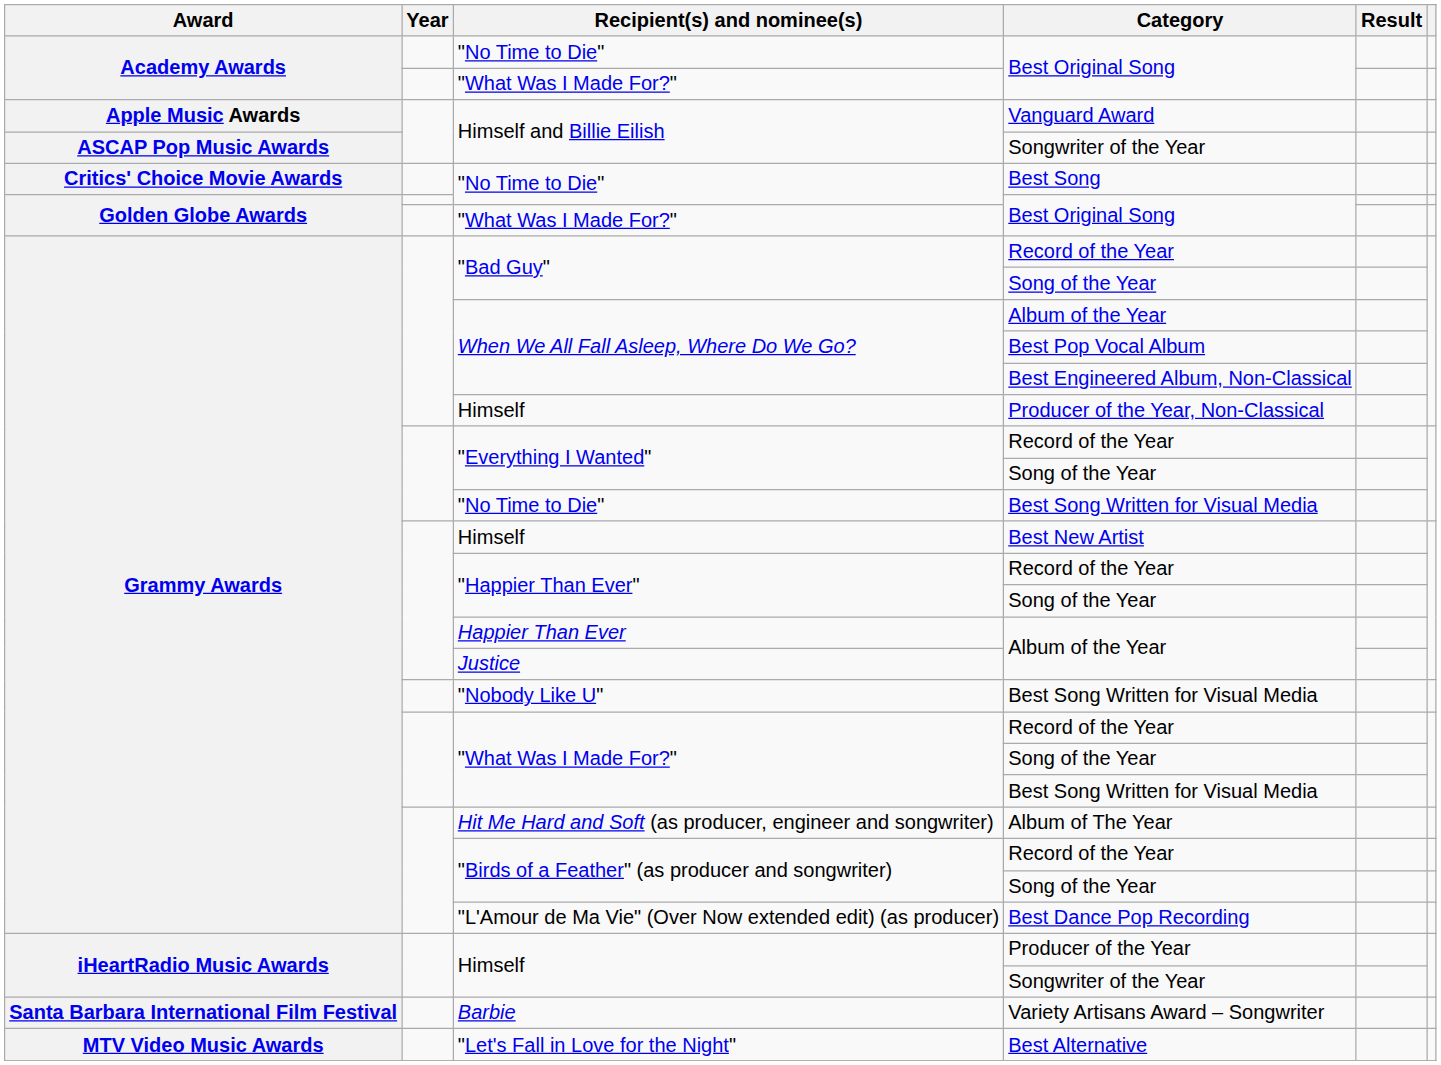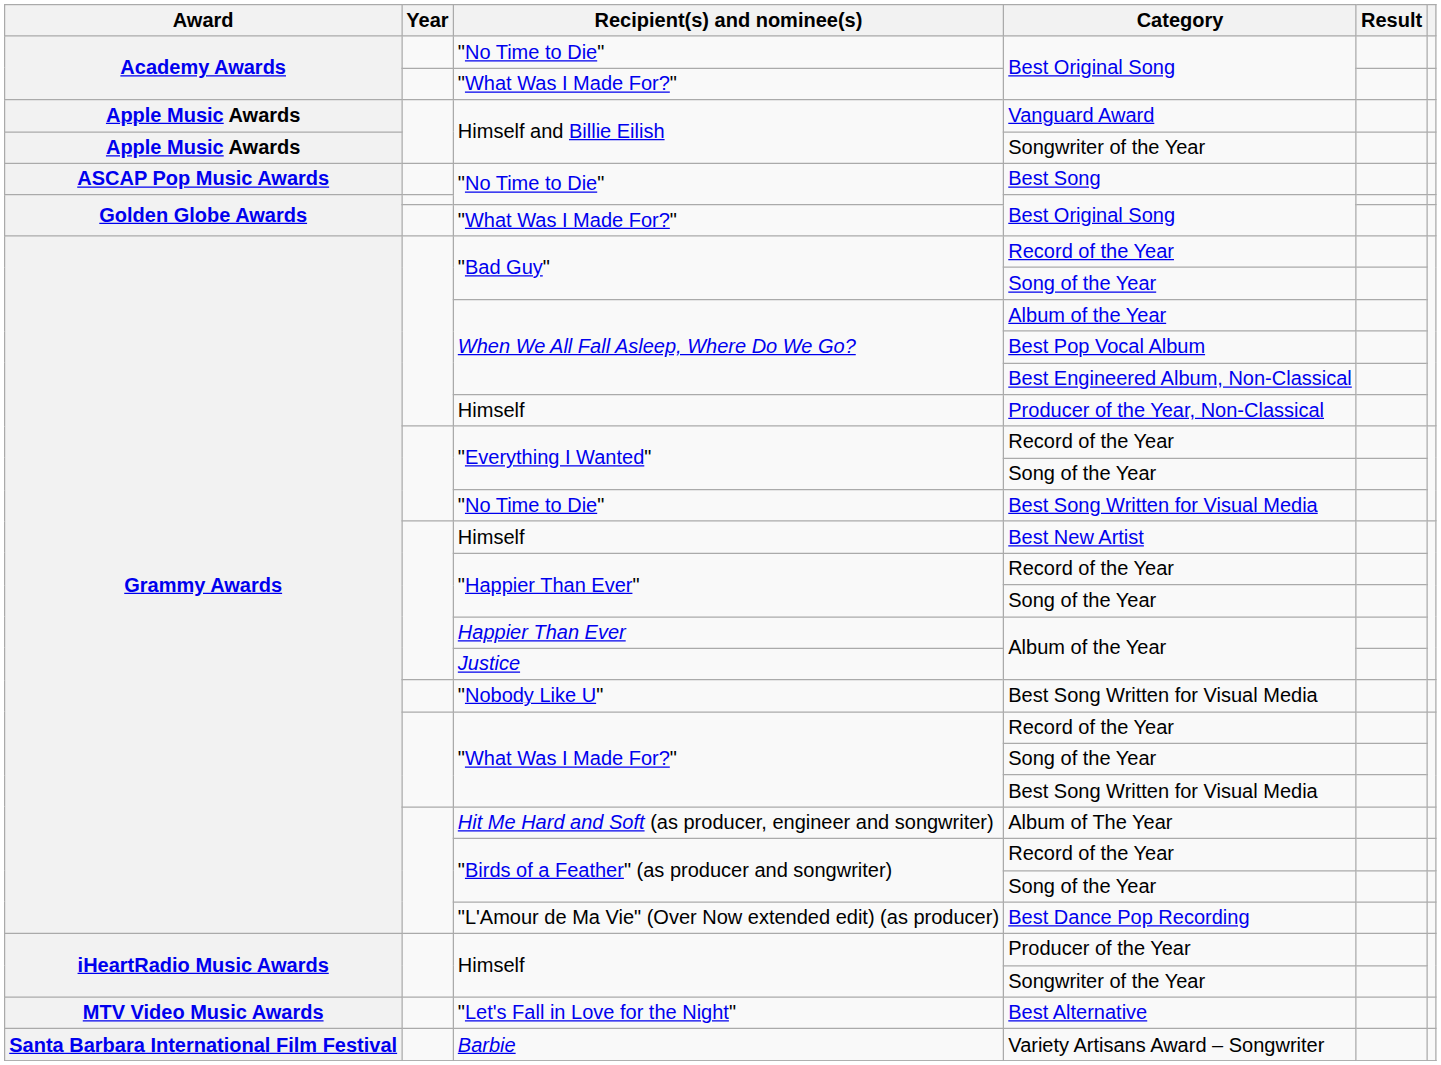Himself and Billie Eilish / Songwriter of the Year | Award: ASCAP Pop Music Awards -> Apple Music Awards
Best Song | Award: Critics' Choice Movie Awards -> ASCAP Pop Music Awards
rows swapped: Best Alternative <-> Variety Artisans Award – Songwriter
